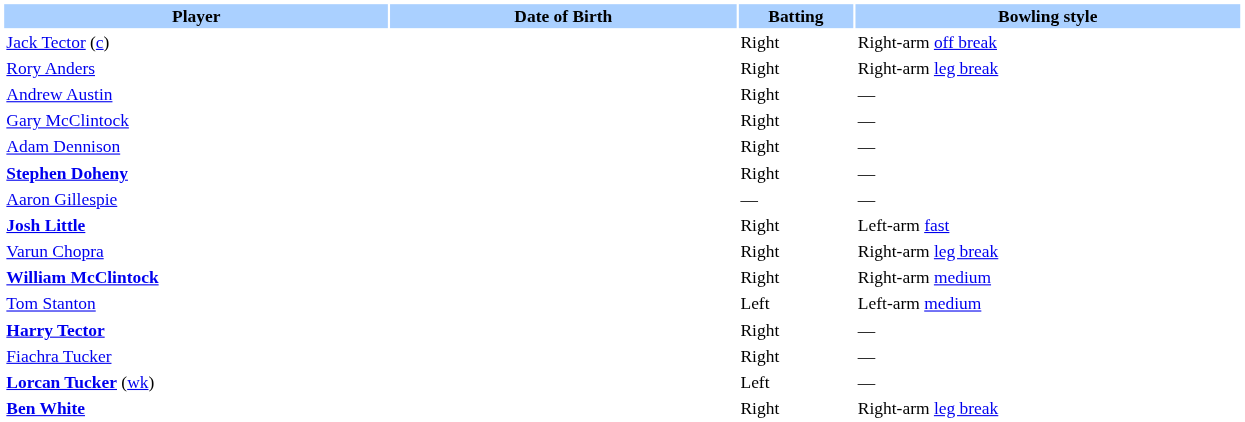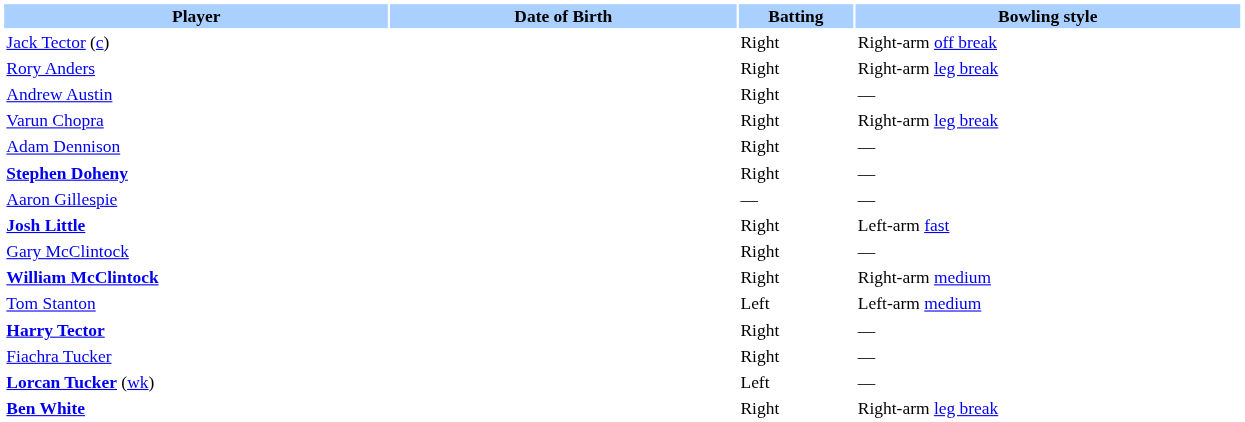rows swapped: Varun Chopra <-> Gary McClintock
